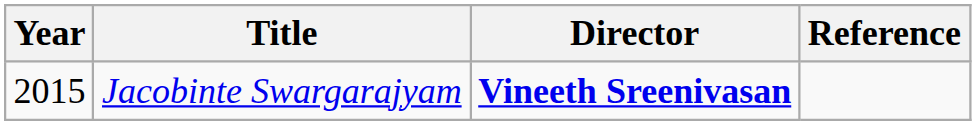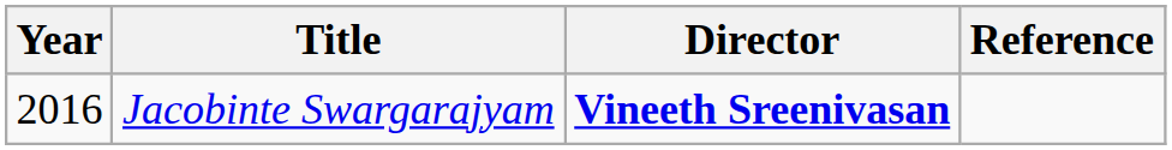Jacobinte Swargarajyam | Year: 2015 -> 2016
